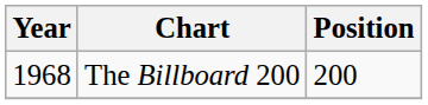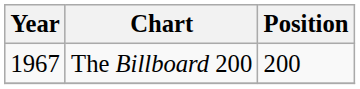The Billboard 200 | Year: 1968 -> 1967
